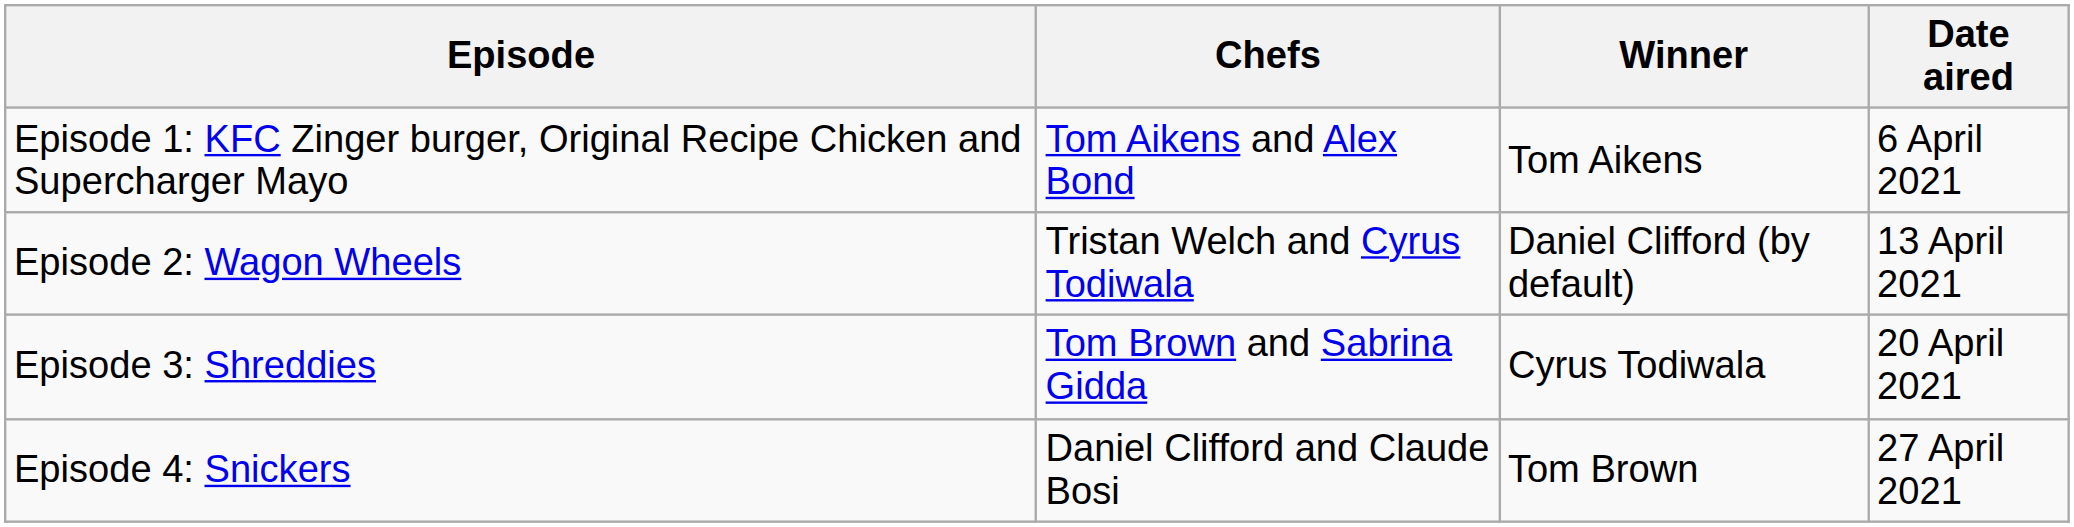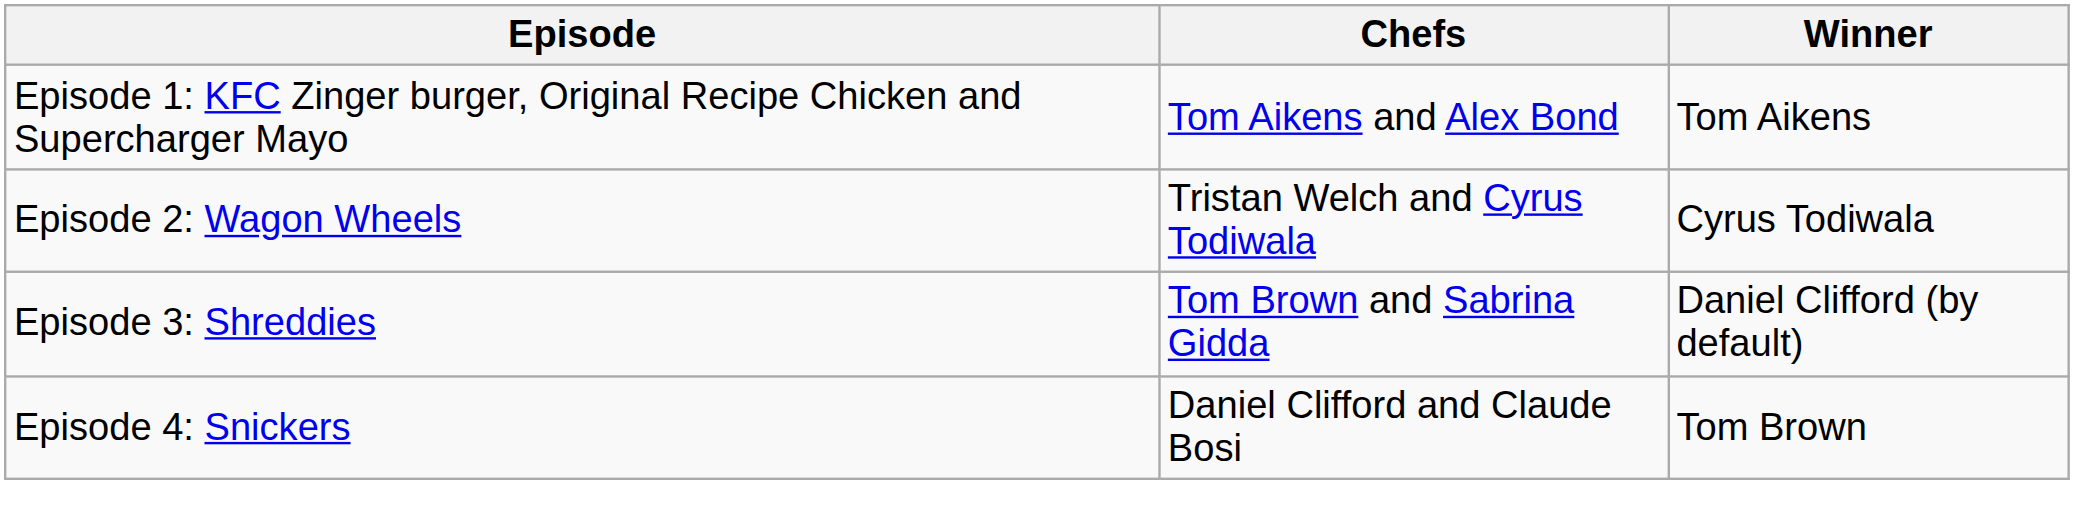- column: Date aired | 6 April 2021 | 13 April 2021 | 20 April 2021 | 27 April 2021
Episode 2: Wagon Wheels | Winner: Daniel Clifford (by default) -> Cyrus Todiwala
Episode 3: Shreddies | Winner: Cyrus Todiwala -> Daniel Clifford (by default)
